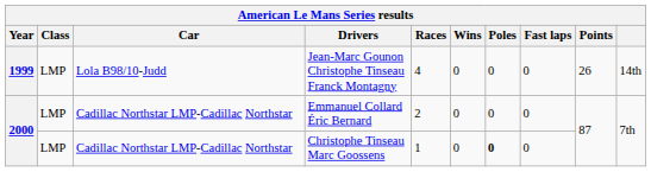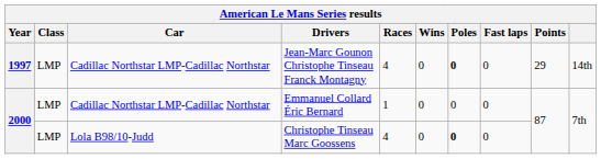Jean-Marc Gounon Christophe Tinseau Franck Montagny | Year: 1999 -> 1997
Jean-Marc Gounon Christophe Tinseau Franck Montagny | Car: Lola B98/10-Judd -> Cadillac Northstar LMP-Cadillac Northstar
Jean-Marc Gounon Christophe Tinseau Franck Montagny | Poles: normal -> bold
Jean-Marc Gounon Christophe Tinseau Franck Montagny | Points: 26 -> 29
Emmanuel Collard Éric Bernard | Races: 2 -> 1
Christophe Tinseau Marc Goossens | Car: Cadillac Northstar LMP-Cadillac Northstar -> Lola B98/10-Judd
Christophe Tinseau Marc Goossens | Races: 1 -> 4
